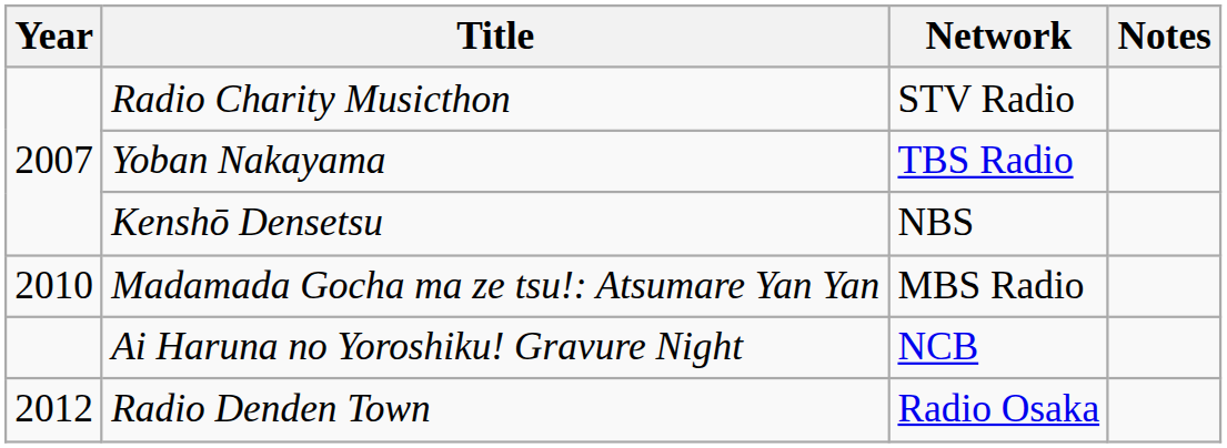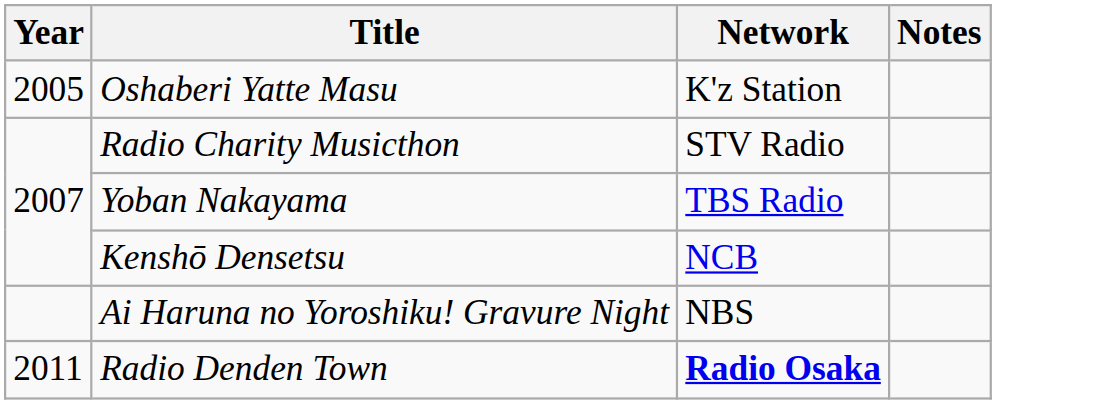+ row: 2005 | Oshaberi Yatte Masu | K'z Station
Kenshō Densetsu | Network: NBS -> NCB
- row: 2010 | Madamada Gocha ma ze tsu!: Atsumare Yan Yan | MBS Radio
Ai Haruna no Yoroshiku! Gravure Night | Network: NCB -> NBS
Radio Denden Town | Year: 2012 -> 2011
Radio Denden Town | Network: normal -> bold
